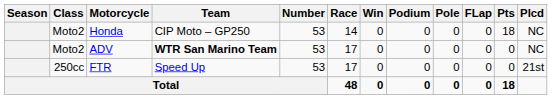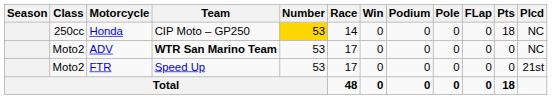Honda | Class: Moto2 -> 250cc
Honda | Number: no background -> gold background
FTR | Class: 250cc -> Moto2
